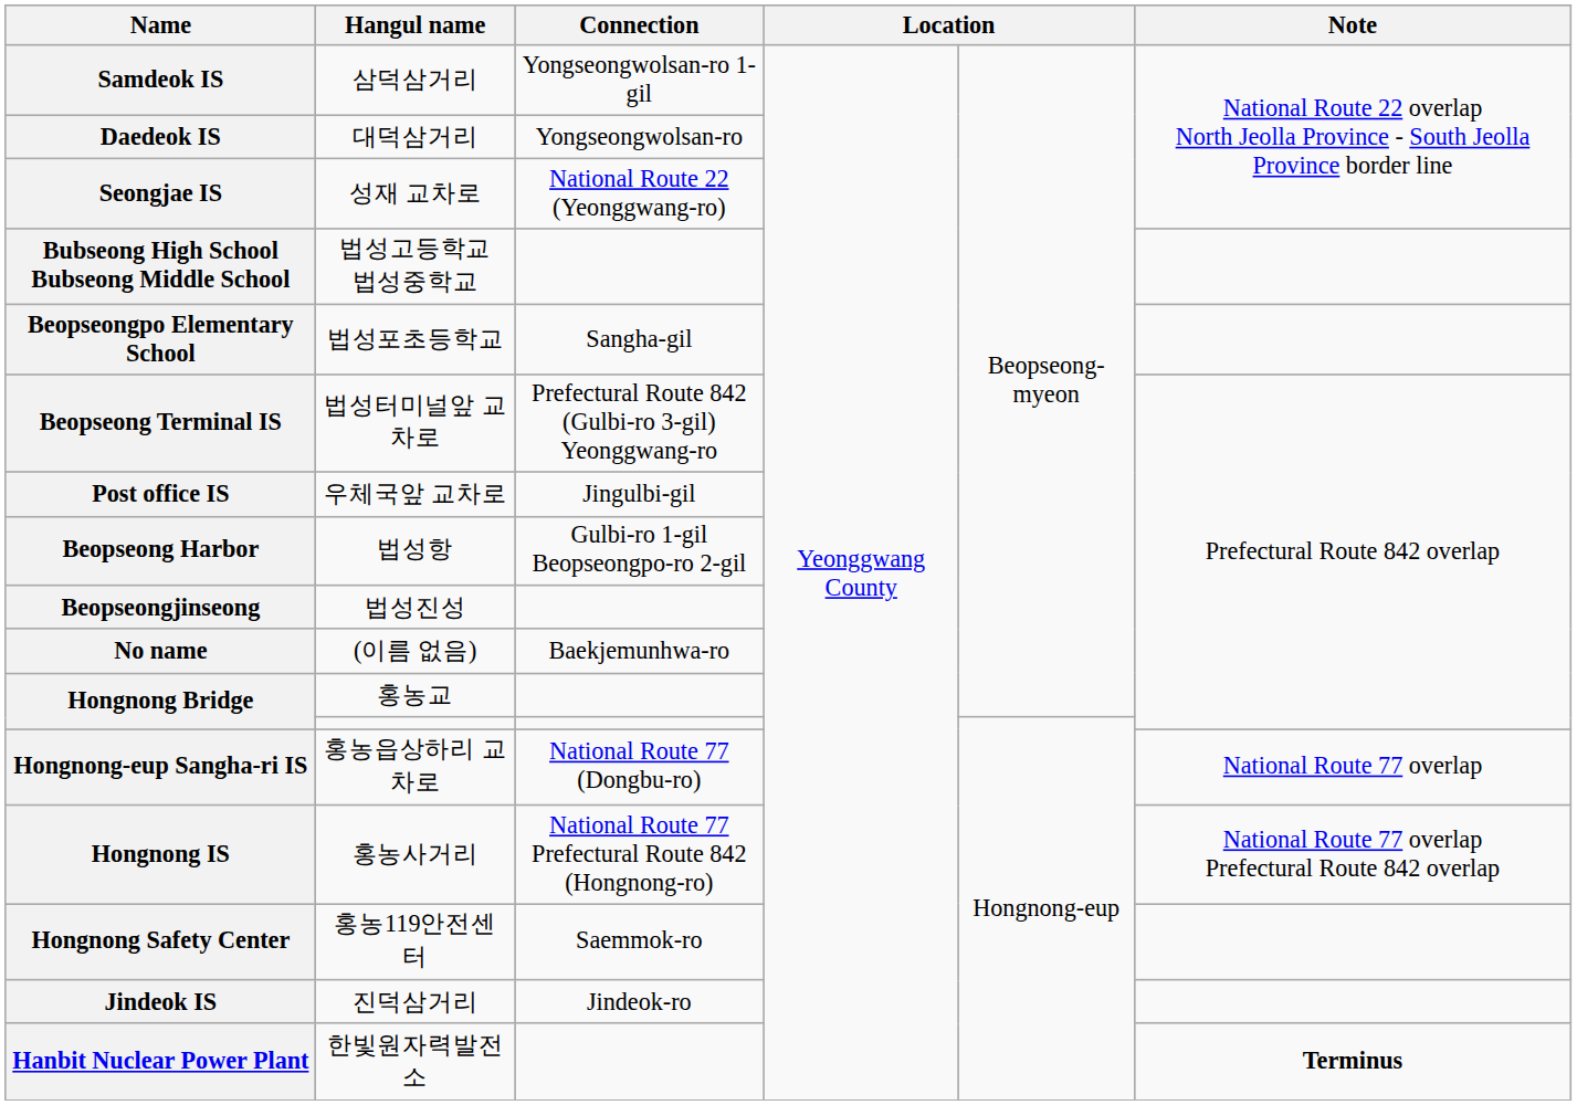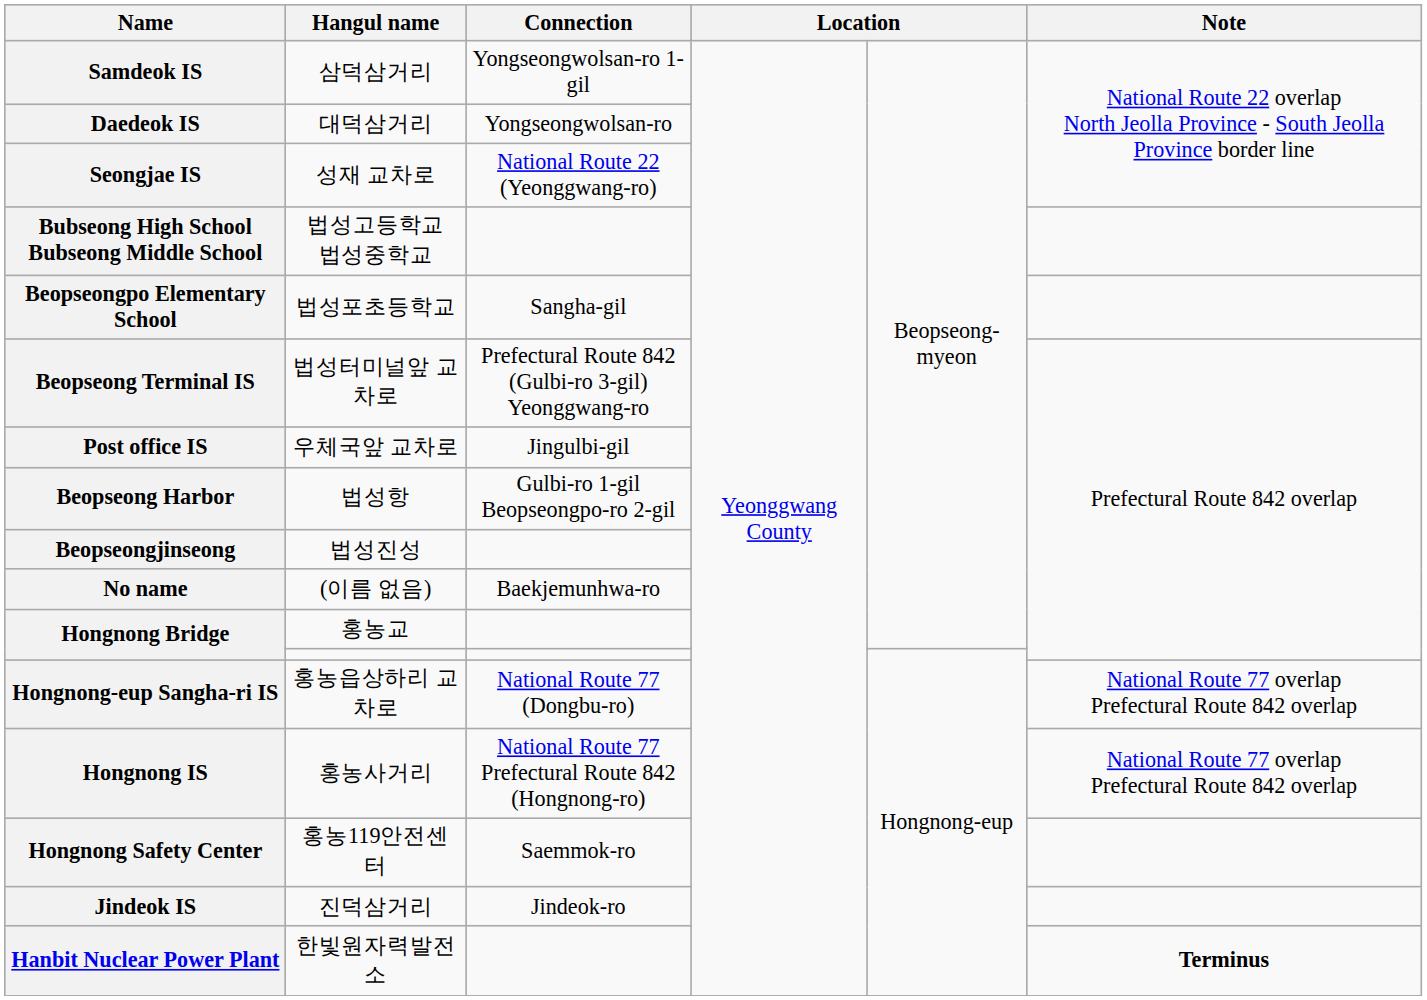Hongnong-eup Sangha-ri IS | Note: National Route 77 overlap -> National Route 77 overlap Prefectural Route 842 overlap
